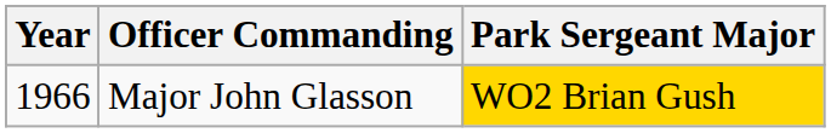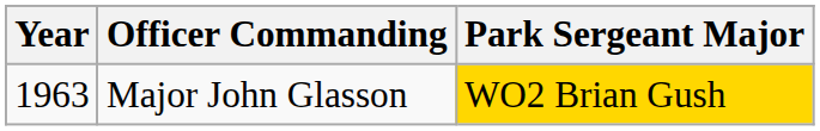Major John Glasson | Year: 1966 -> 1963
